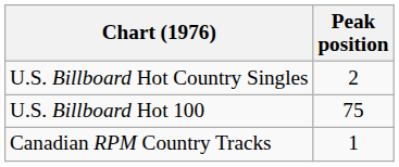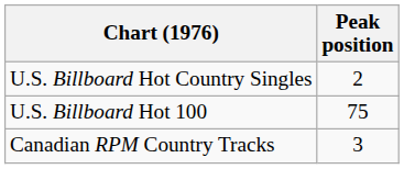Canadian RPM Country Tracks | Peak position: 1 -> 3
